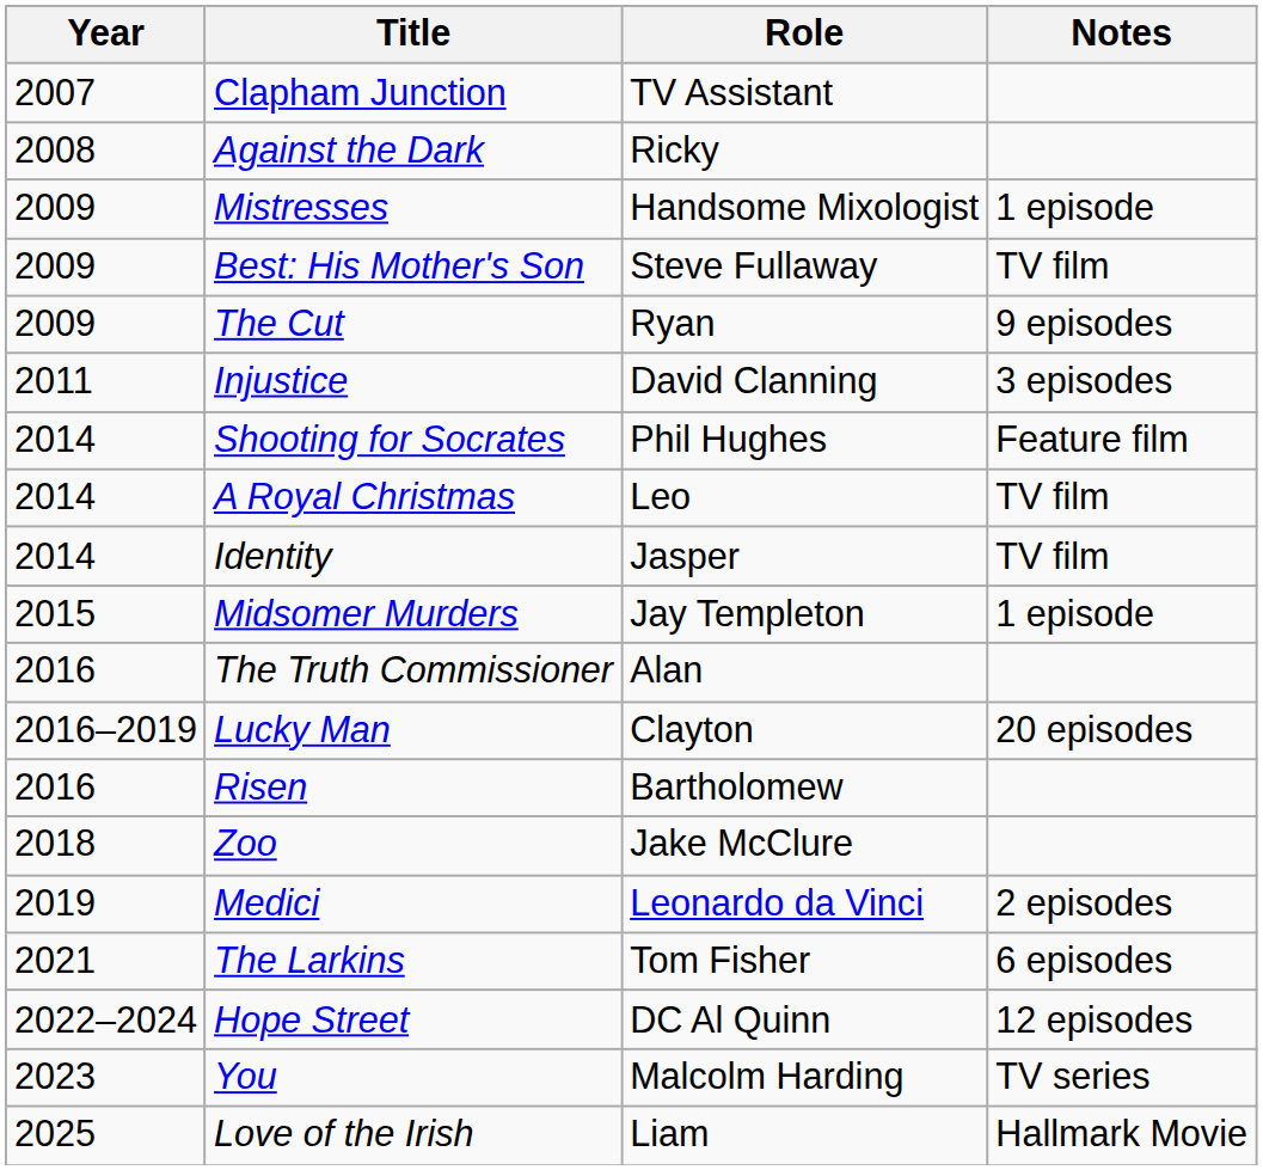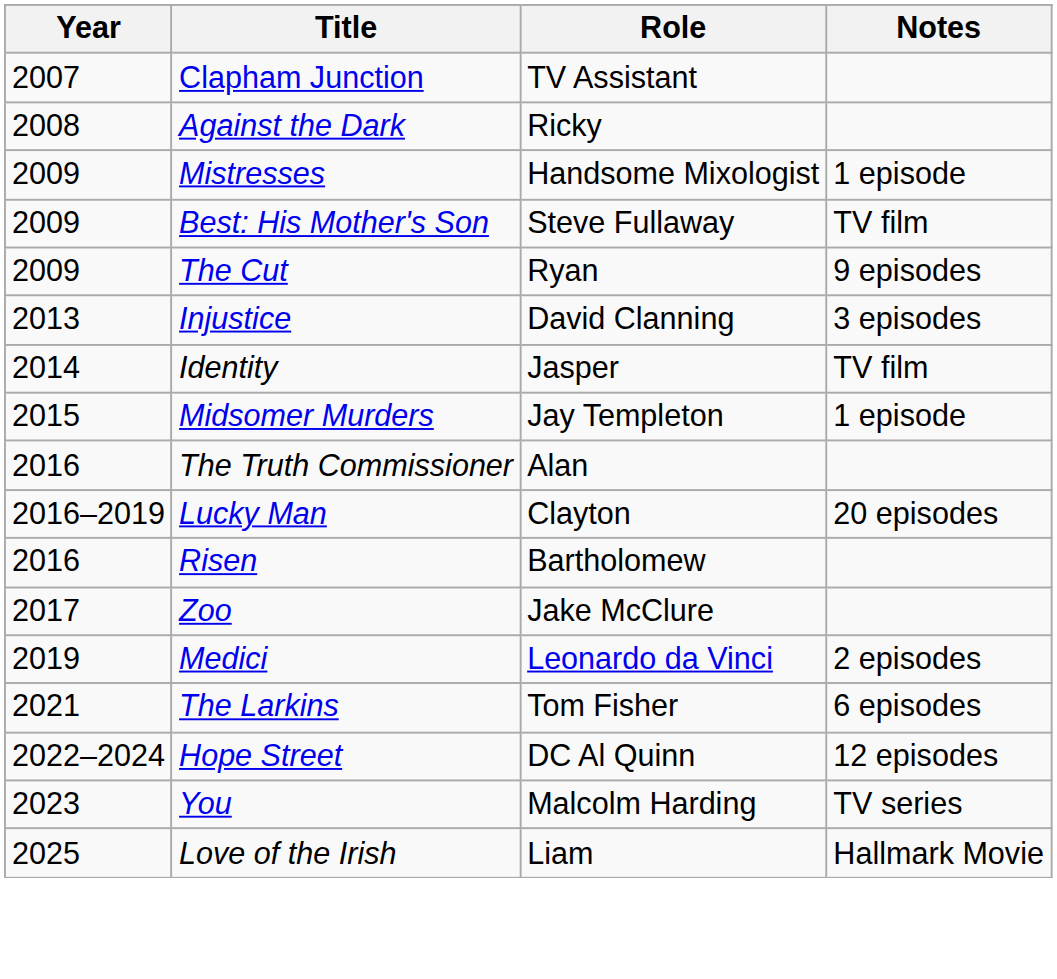Injustice | Year: 2011 -> 2013
- row: 2014 | Shooting for Socrates | Phil Hughes | Feature film
- row: 2014 | A Royal Christmas | Leo | TV film
Zoo | Year: 2018 -> 2017
